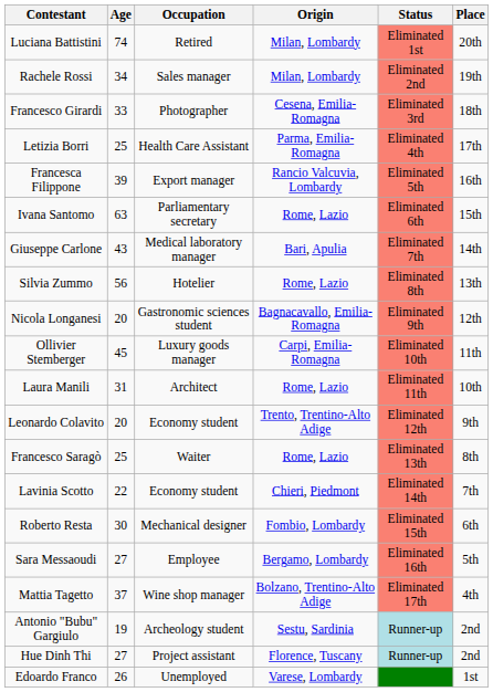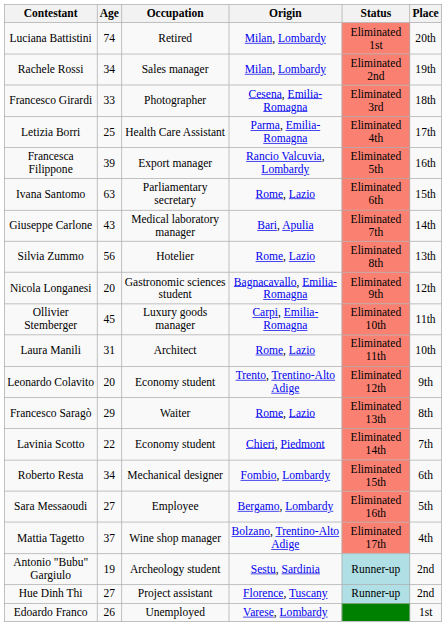Francesco Saragò | Age: 25 -> 29
Roberto Resta | Age: 30 -> 34
